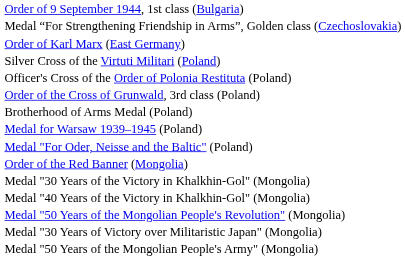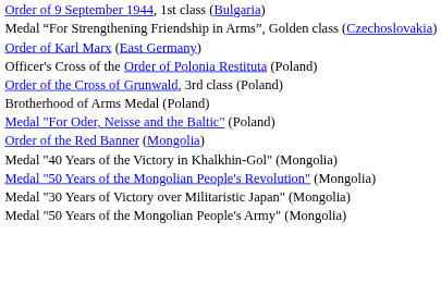- row: Silver Cross of the Virtuti Militari (Poland)
- row: Medal for Warsaw 1939–1945 (Poland)
- row: Medal "30 Years of the Victory in Khalkhin-Gol" (Mongolia)
